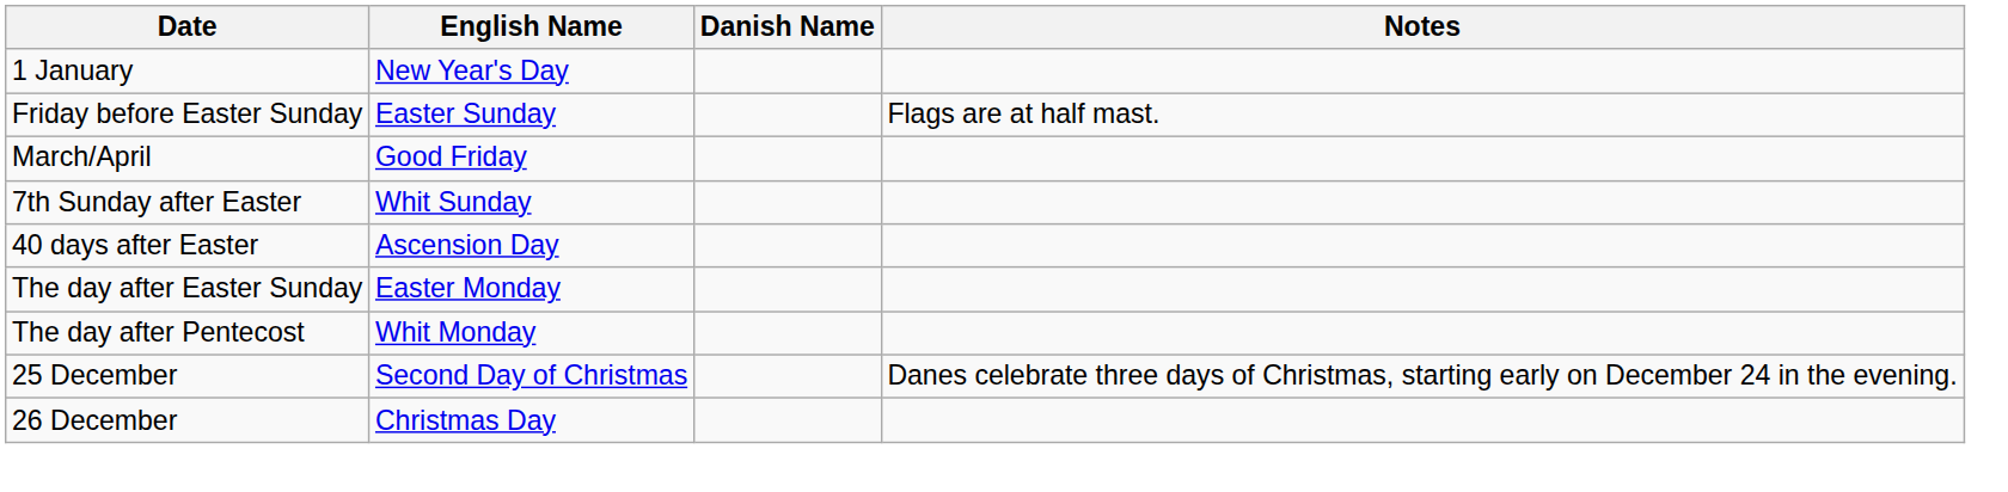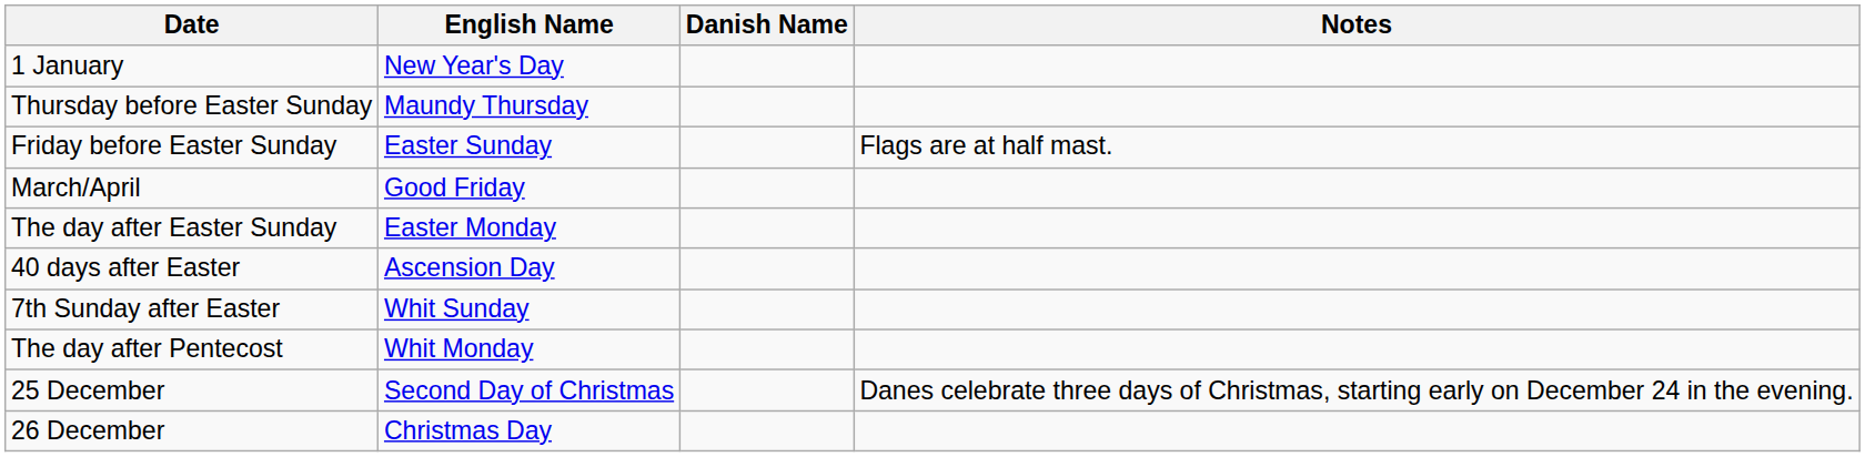+ row: Thursday before Easter Sunday | Maundy Thursday
rows swapped: The day after Easter Sunday <-> 7th Sunday after Easter
